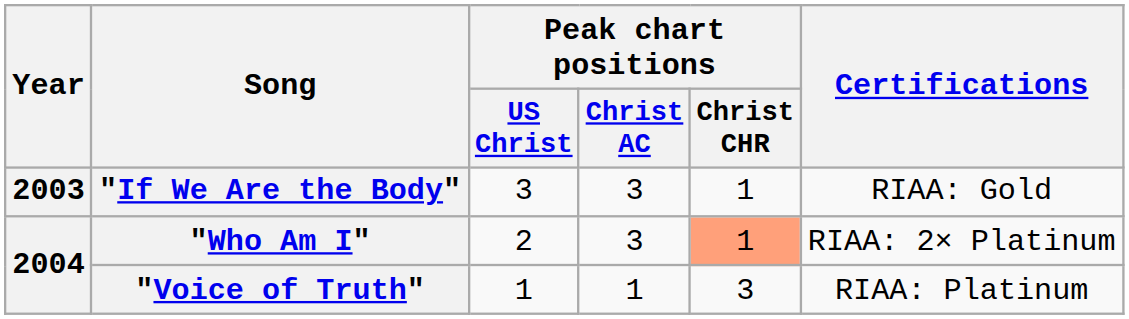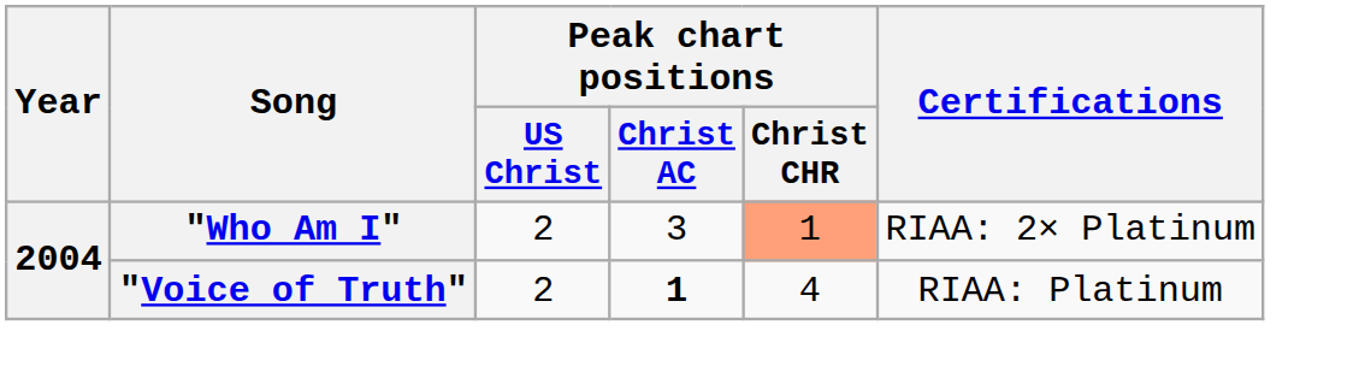- row: 2003 | "If We Are the Body" | 3 | 3 | 1 | RIAA: Gold
"Voice of Truth" | Peak chart positions / US Christ: 1 -> 2
"Voice of Truth" | Peak chart positions / Christ AC: normal -> bold
"Voice of Truth" | Peak chart positions / Christ CHR: 3 -> 4
